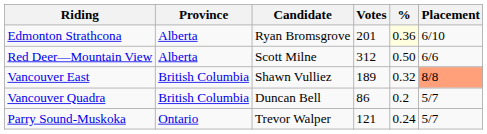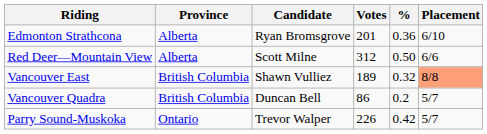Edmonton Strathcona | %: lightyellow background -> no background
Parry Sound-Muskoka | Votes: 121 -> 226
Parry Sound-Muskoka | %: 0.24 -> 0.42
